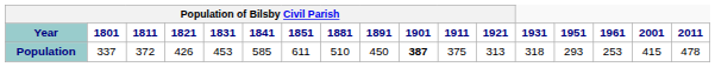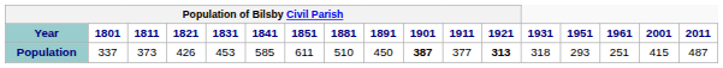Population | Population of Bilsby Civil Parish / 1811: 372 -> 373
Population | Population of Bilsby Civil Parish / 1911: 375 -> 377
Population | Population of Bilsby Civil Parish / 1921: normal -> bold
Population | 1961: 253 -> 251
Population | 2011: 478 -> 487
